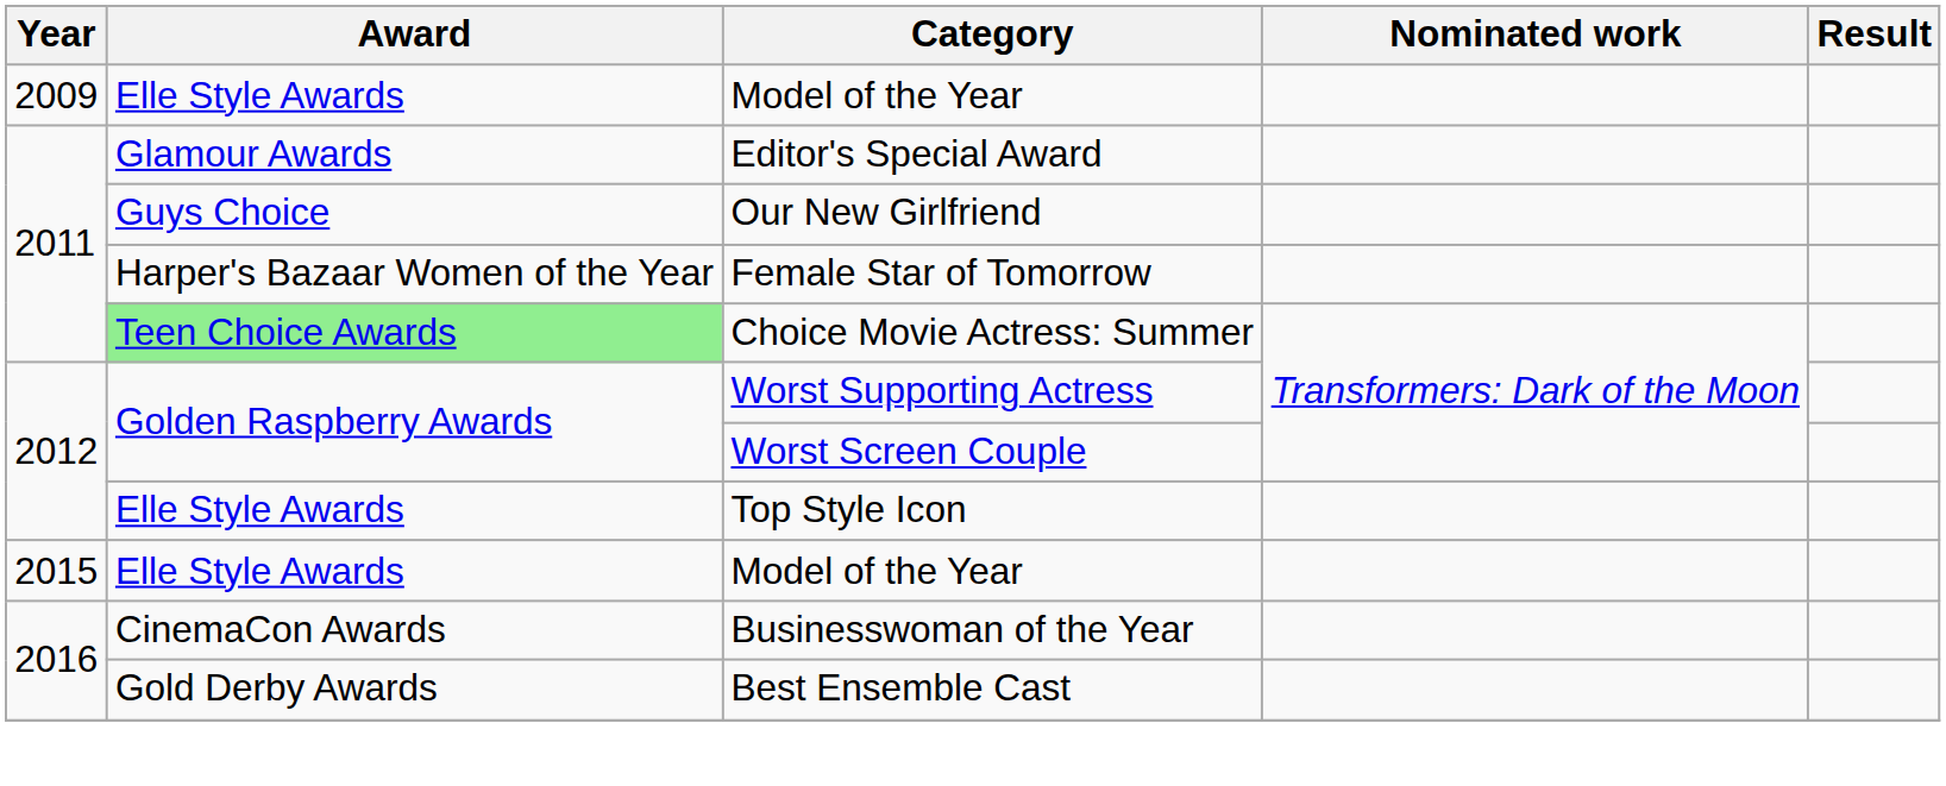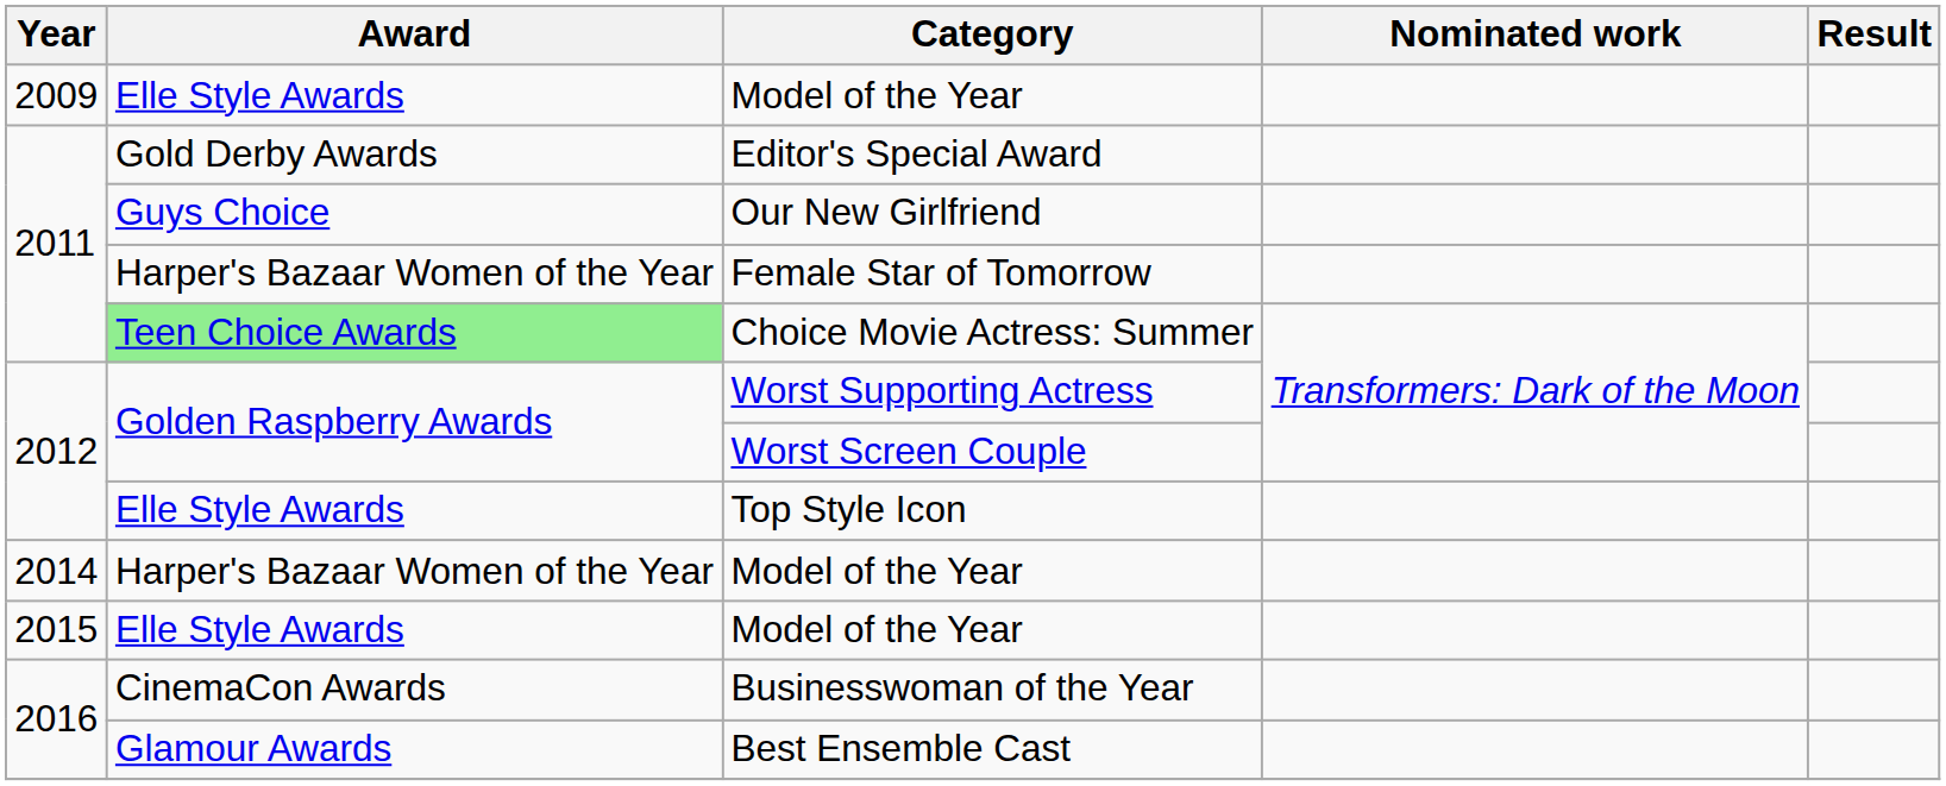Editor's Special Award | Award: Glamour Awards -> Gold Derby Awards
+ row: 2014 | Harper's Bazaar Women of the Year | Model of the Year
Best Ensemble Cast | Award: Gold Derby Awards -> Glamour Awards
